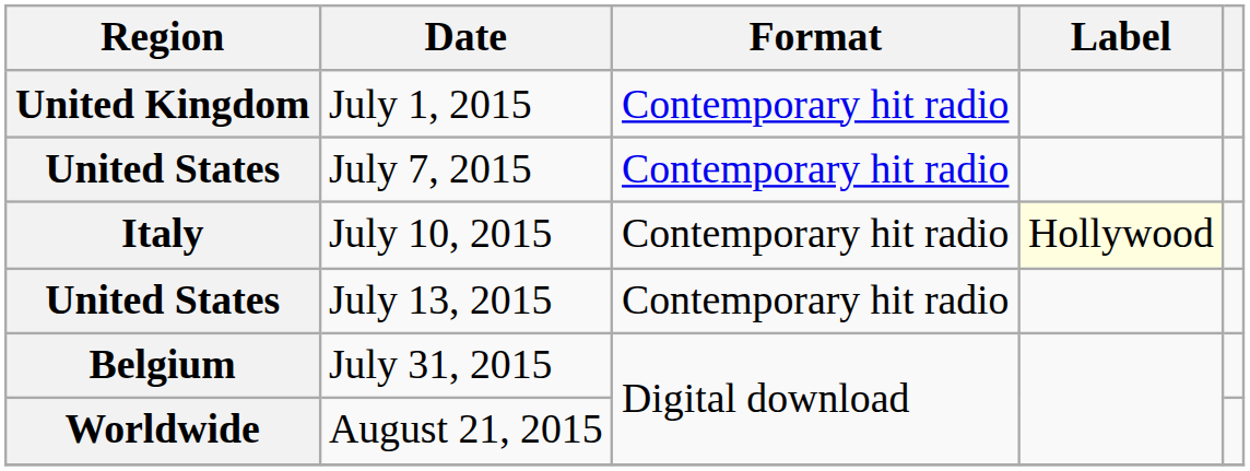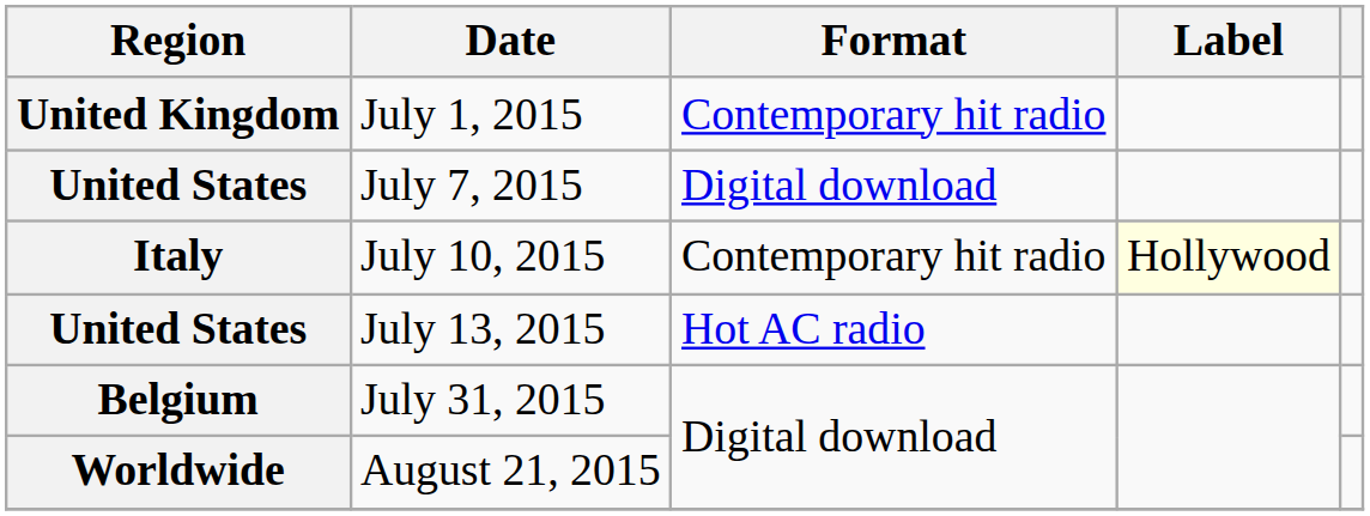July 7, 2015 | Format: Contemporary hit radio -> Digital download
July 13, 2015 | Format: Contemporary hit radio -> Hot AC radio
